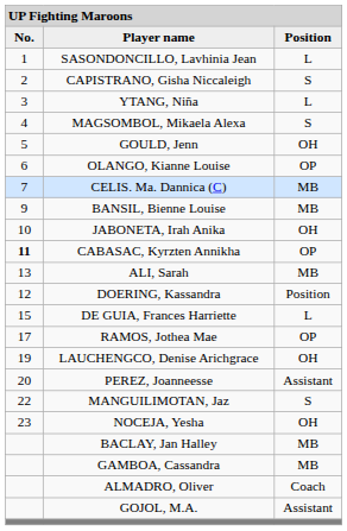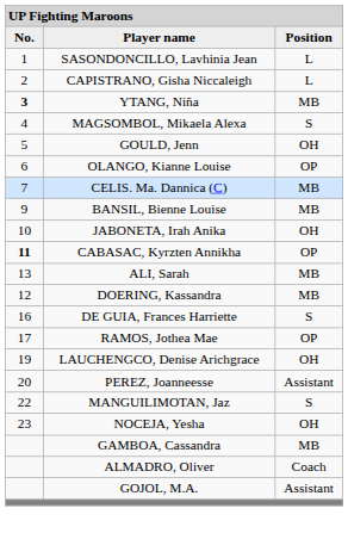CAPISTRANO, Gisha Niccaleigh | column 3: S -> L
YTANG, Niña | column 1: normal -> bold
YTANG, Niña | column 3: L -> MB
DOERING, Kassandra | column 3: Position -> MB
DE GUIA, Frances Harriette | column 1: 15 -> 16
DE GUIA, Frances Harriette | column 3: L -> S
- row: BACLAY, Jan Halley | MB
